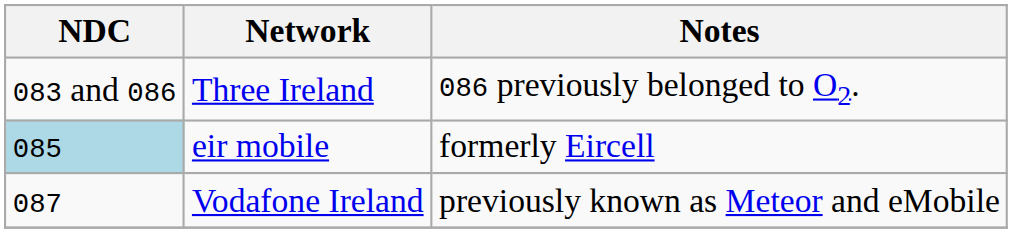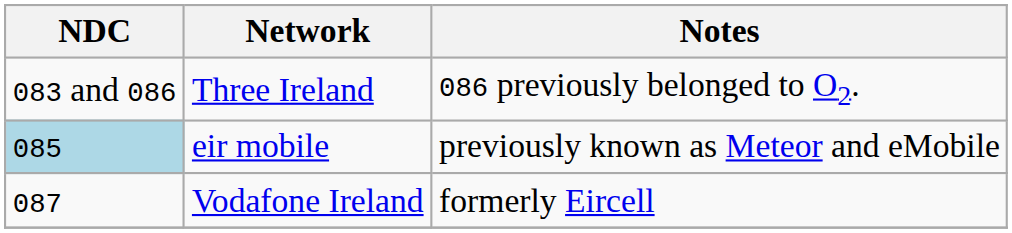eir mobile | Notes: formerly Eircell -> previously known as Meteor and eMobile
Vodafone Ireland | Notes: previously known as Meteor and eMobile -> formerly Eircell
